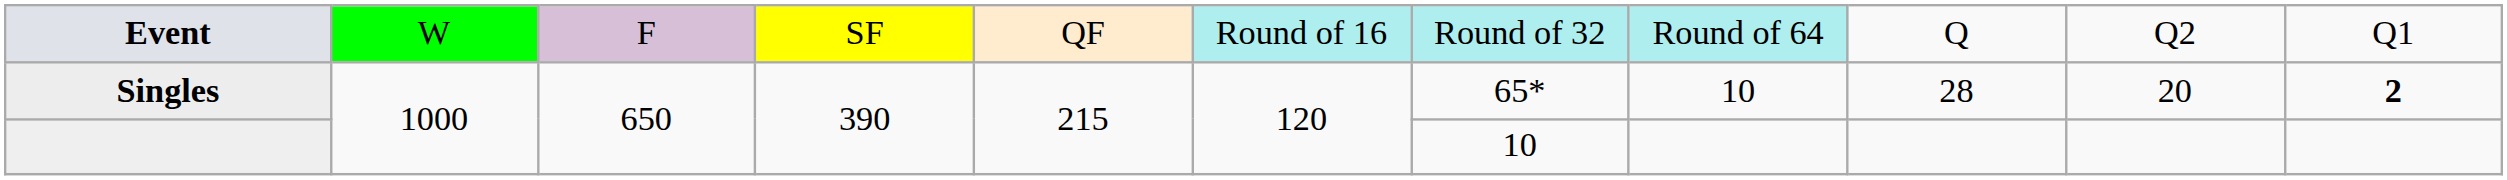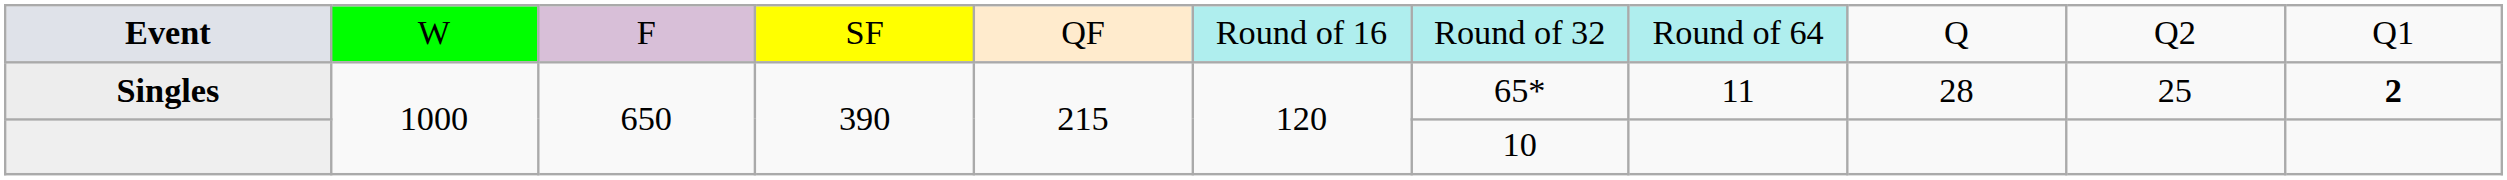Singles | column 8: 10 -> 11
Singles | column 10: 20 -> 25
